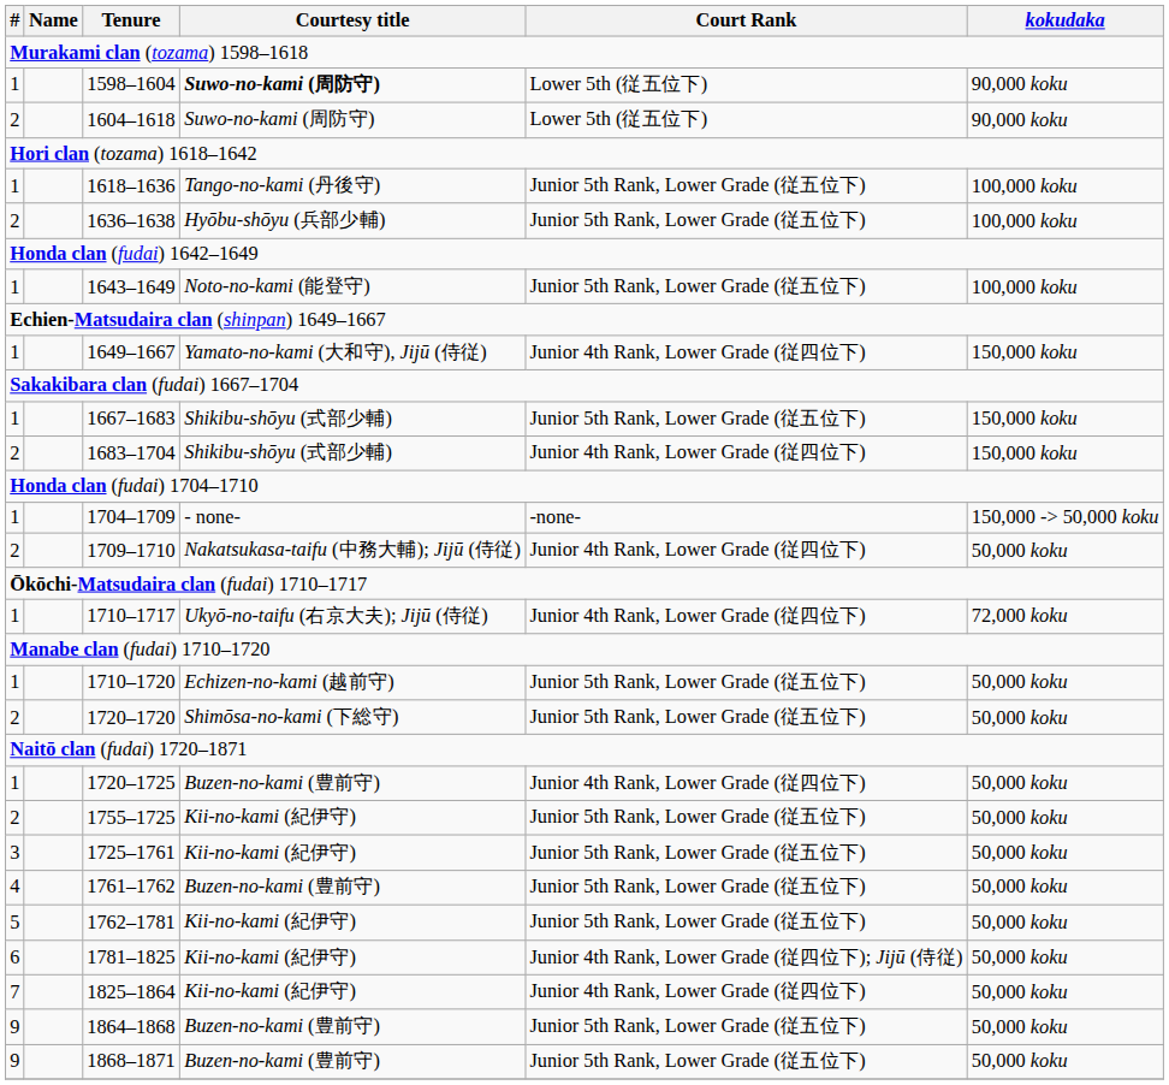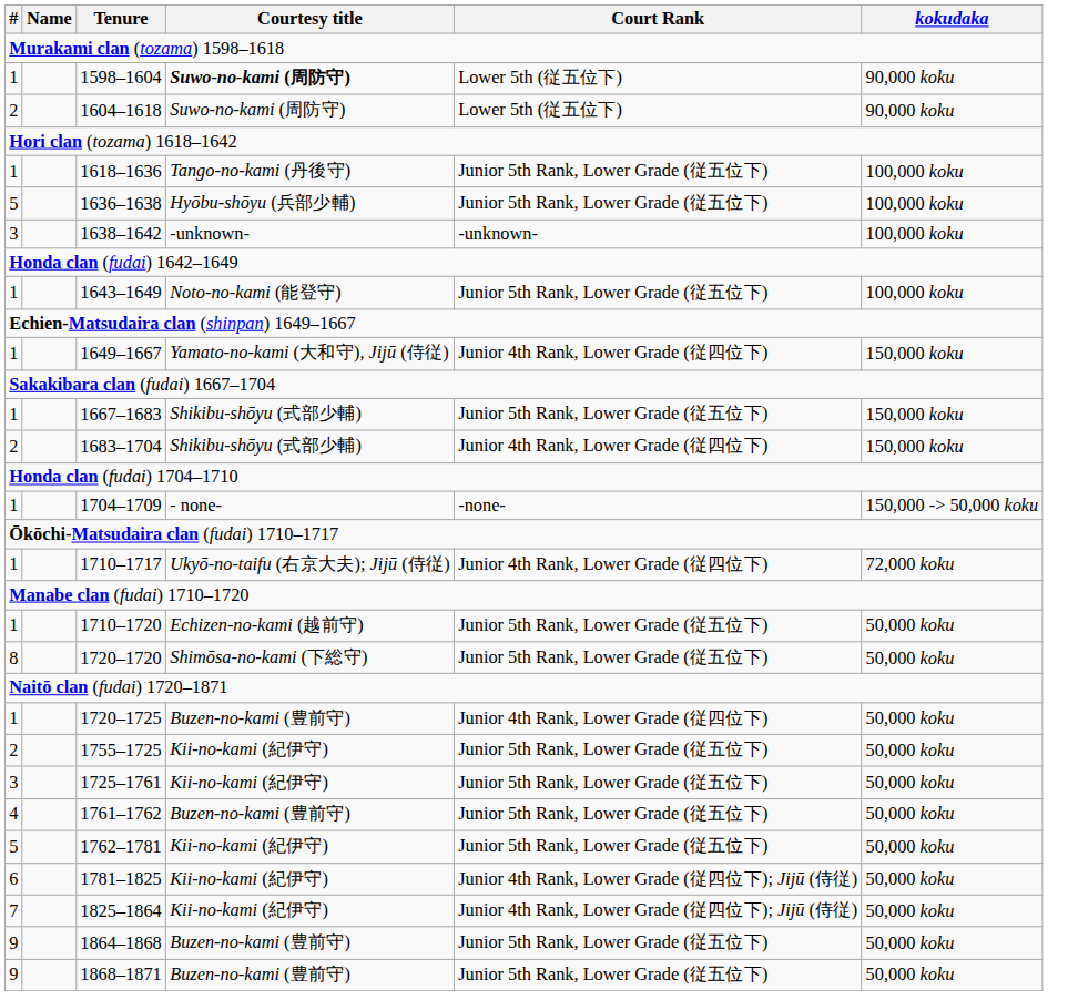1636–1638 | #: 2 -> 5
+ row: 3 | 1638–1642 | -unknown- | -unknown- | 100,000 koku
- row: 2 | 1709–1710 | Nakatsukasa-taifu (中務大輔); Jijū (侍従) | Junior 4th Rank, Lower Grade (従四位下) | 50,000 koku
1720–1720 | #: 2 -> 8
1825–1864 | Court Rank: Junior 4th Rank, Lower Grade (従四位下) -> Junior 4th Rank, Lower Grade (従四位下); Jijū (侍従)
